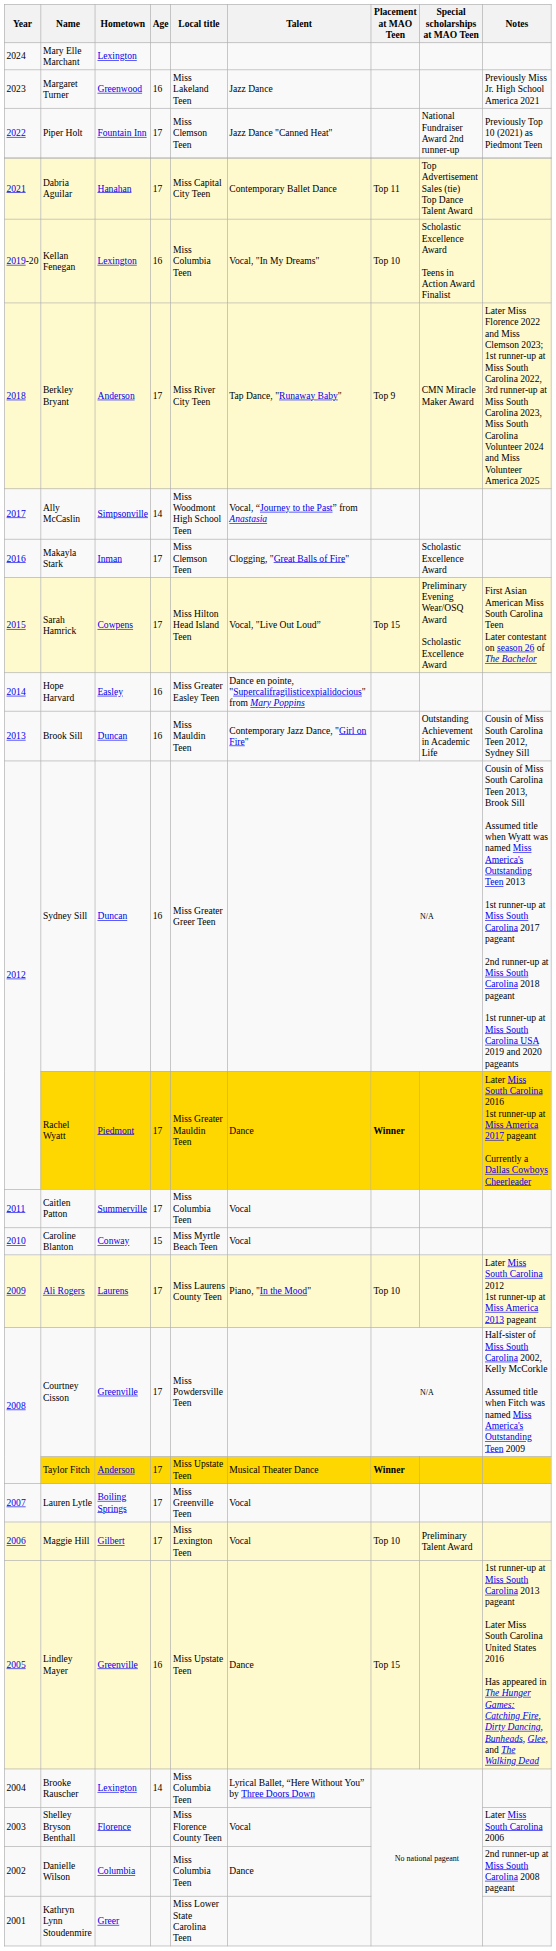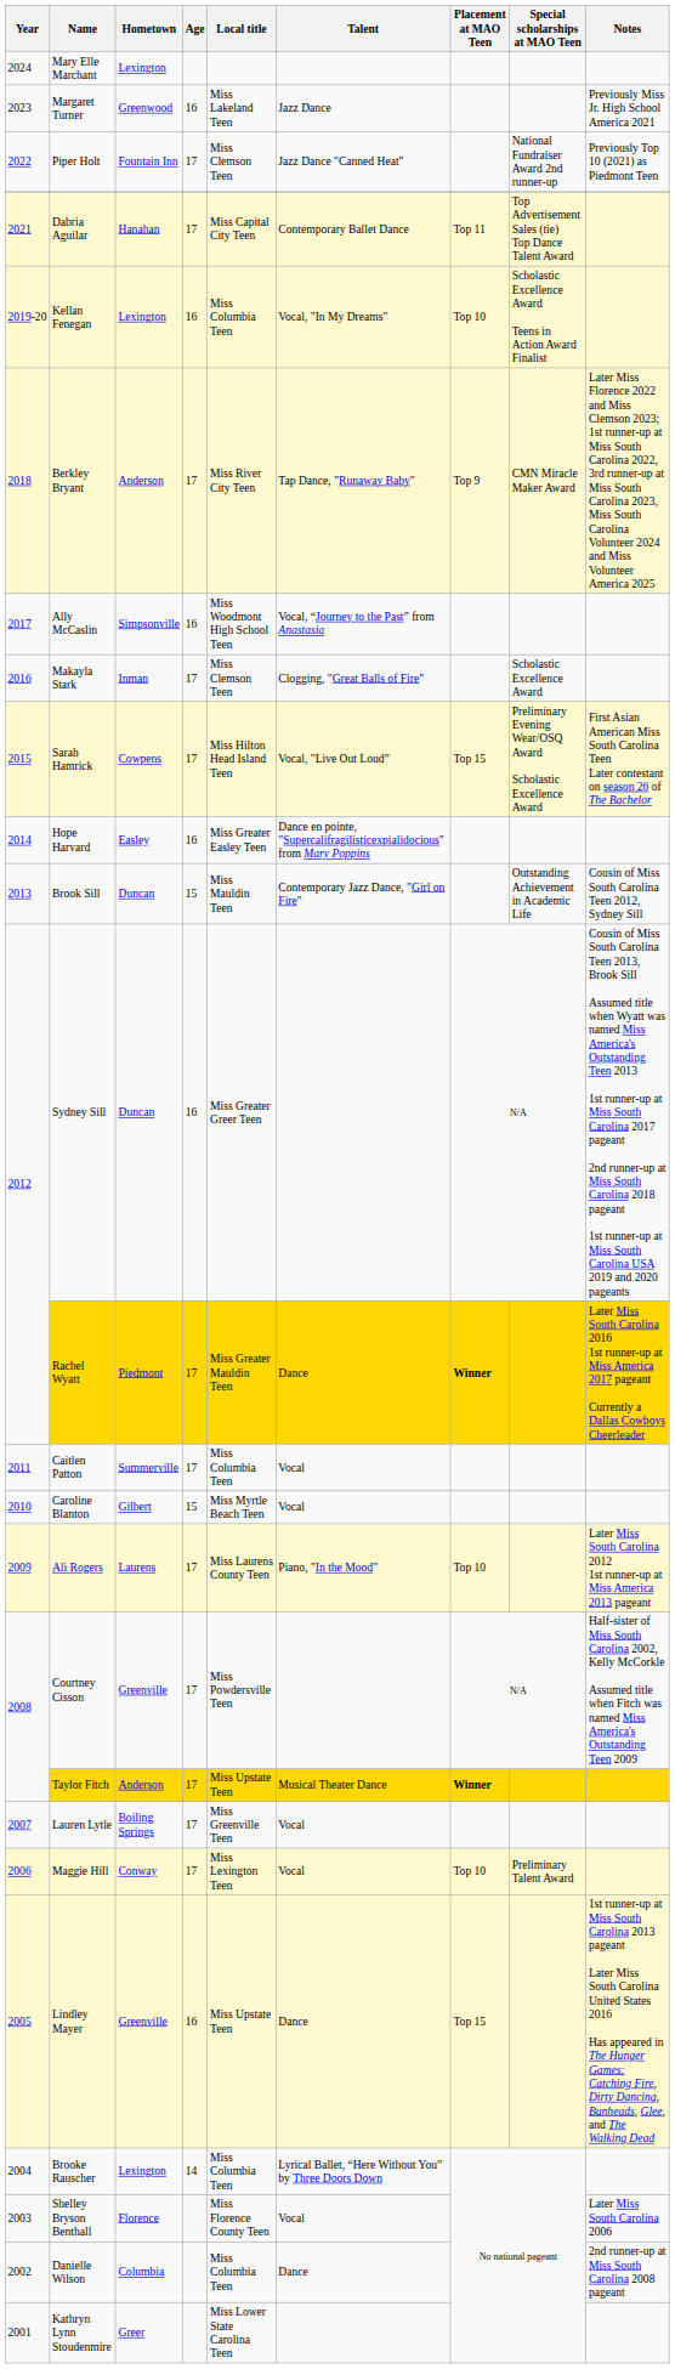Ally McCaslin | Age: 14 -> 16
Brook Sill | Age: 16 -> 15
Caroline Blanton | Hometown: Conway -> Gilbert
Maggie Hill | Hometown: Gilbert -> Conway
